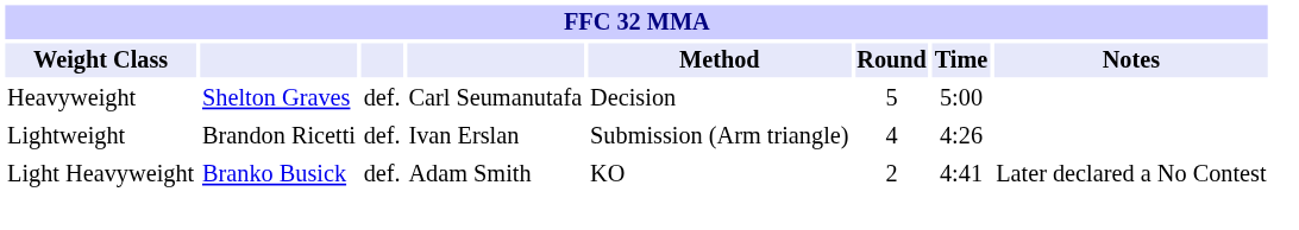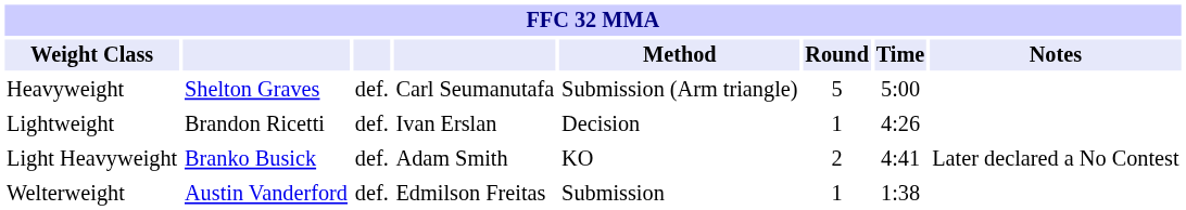Heavyweight | Method: Decision -> Submission (Arm triangle)
Lightweight | Method: Submission (Arm triangle) -> Decision
Lightweight | Round: 4 -> 1
+ row: Welterweight | Austin Vanderford | def. | Edmilson Freitas | Submission | 1 | 1:38
